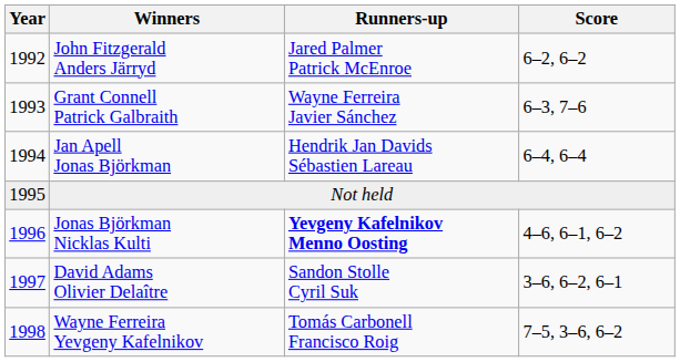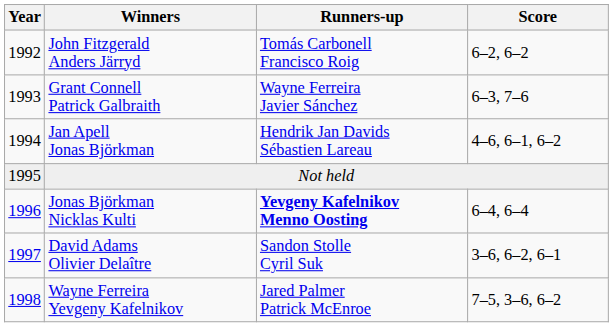John Fitzgerald Anders Järryd | Runners-up: Jared Palmer Patrick McEnroe -> Tomás Carbonell Francisco Roig
Jan Apell Jonas Björkman | Score: 6–4, 6–4 -> 4–6, 6–1, 6–2
Jonas Björkman Nicklas Kulti | Score: 4–6, 6–1, 6–2 -> 6–4, 6–4
Wayne Ferreira Yevgeny Kafelnikov | Runners-up: Tomás Carbonell Francisco Roig -> Jared Palmer Patrick McEnroe
